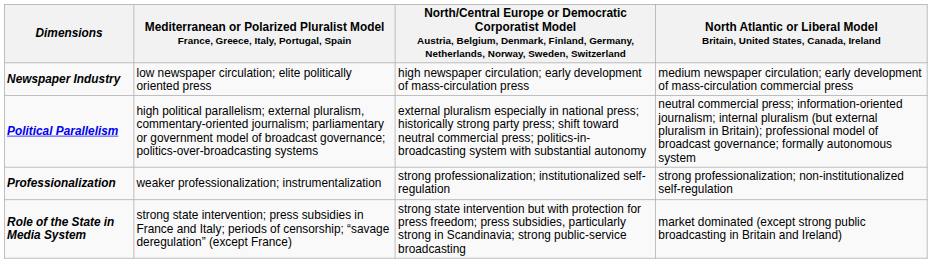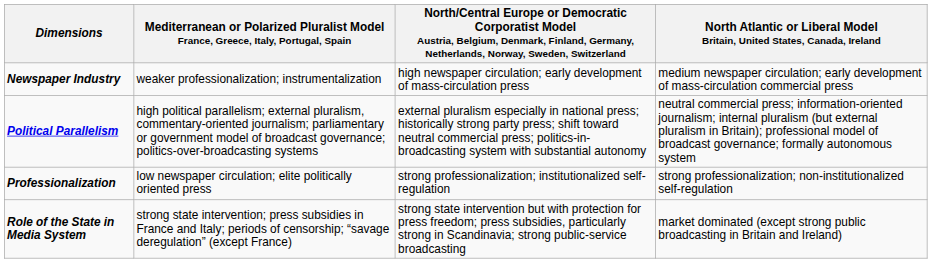Newspaper Industry | column 2: low newspaper circulation; elite politically oriented press -> weaker professionalization; instrumentalization
Professionalization | column 2: weaker professionalization; instrumentalization -> low newspaper circulation; elite politically oriented press
